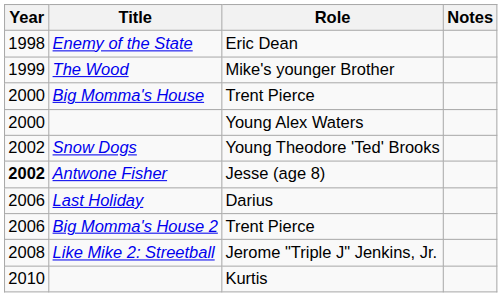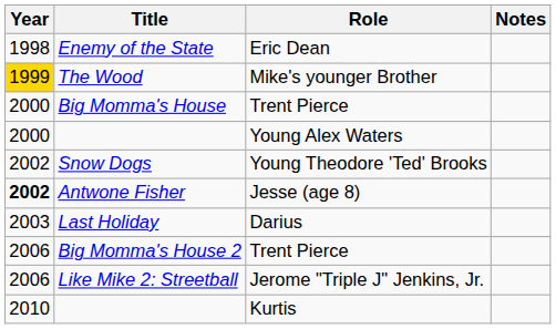The Wood | Year: no background -> gold background
Last Holiday | Year: 2006 -> 2003
Like Mike 2: Streetball | Year: 2008 -> 2006
